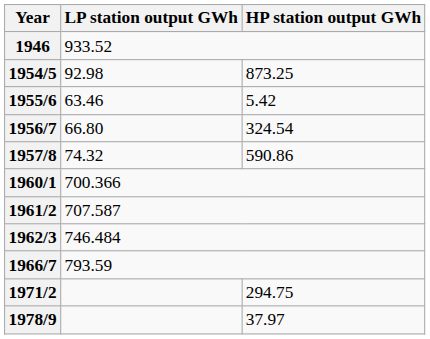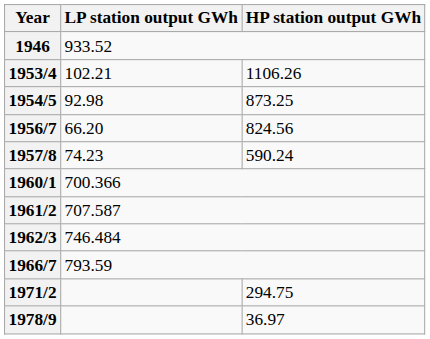+ row: 1953/4 | 102.21 | 1106.26
- row: 1955/6 | 63.46 | 5.42
1956/7 | LP station output GWh: 66.80 -> 66.20
1956/7 | HP station output GWh: 324.54 -> 824.56
1957/8 | LP station output GWh: 74.32 -> 74.23
1957/8 | HP station output GWh: 590.86 -> 590.24
1978/9 | HP station output GWh: 37.97 -> 36.97
